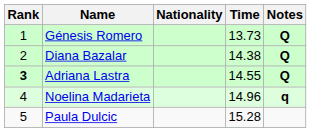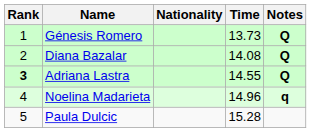Diana Bazalar | Time: 14.38 -> 14.08
